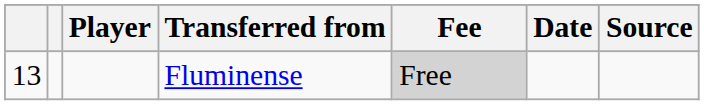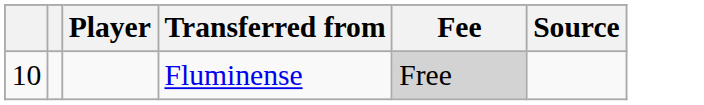- column: Date
Fluminense | column 1: 13 -> 10
